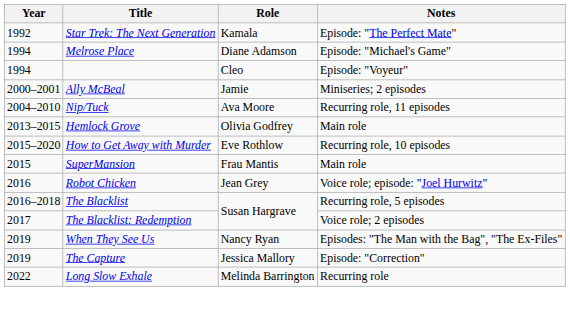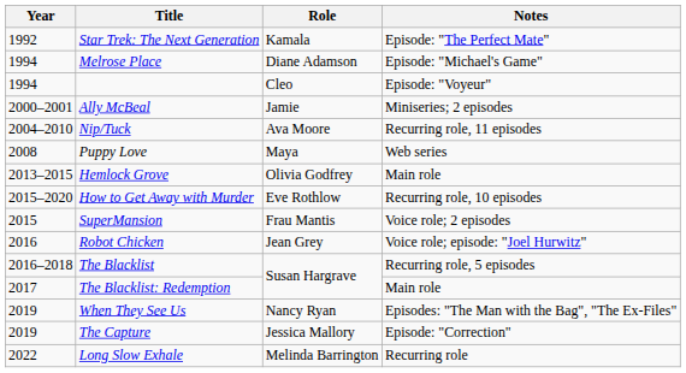+ row: 2008 | Puppy Love | Maya | Web series
SuperMansion | Notes: Main role -> Voice role; 2 episodes
The Blacklist: Redemption | Notes: Voice role; 2 episodes -> Main role
